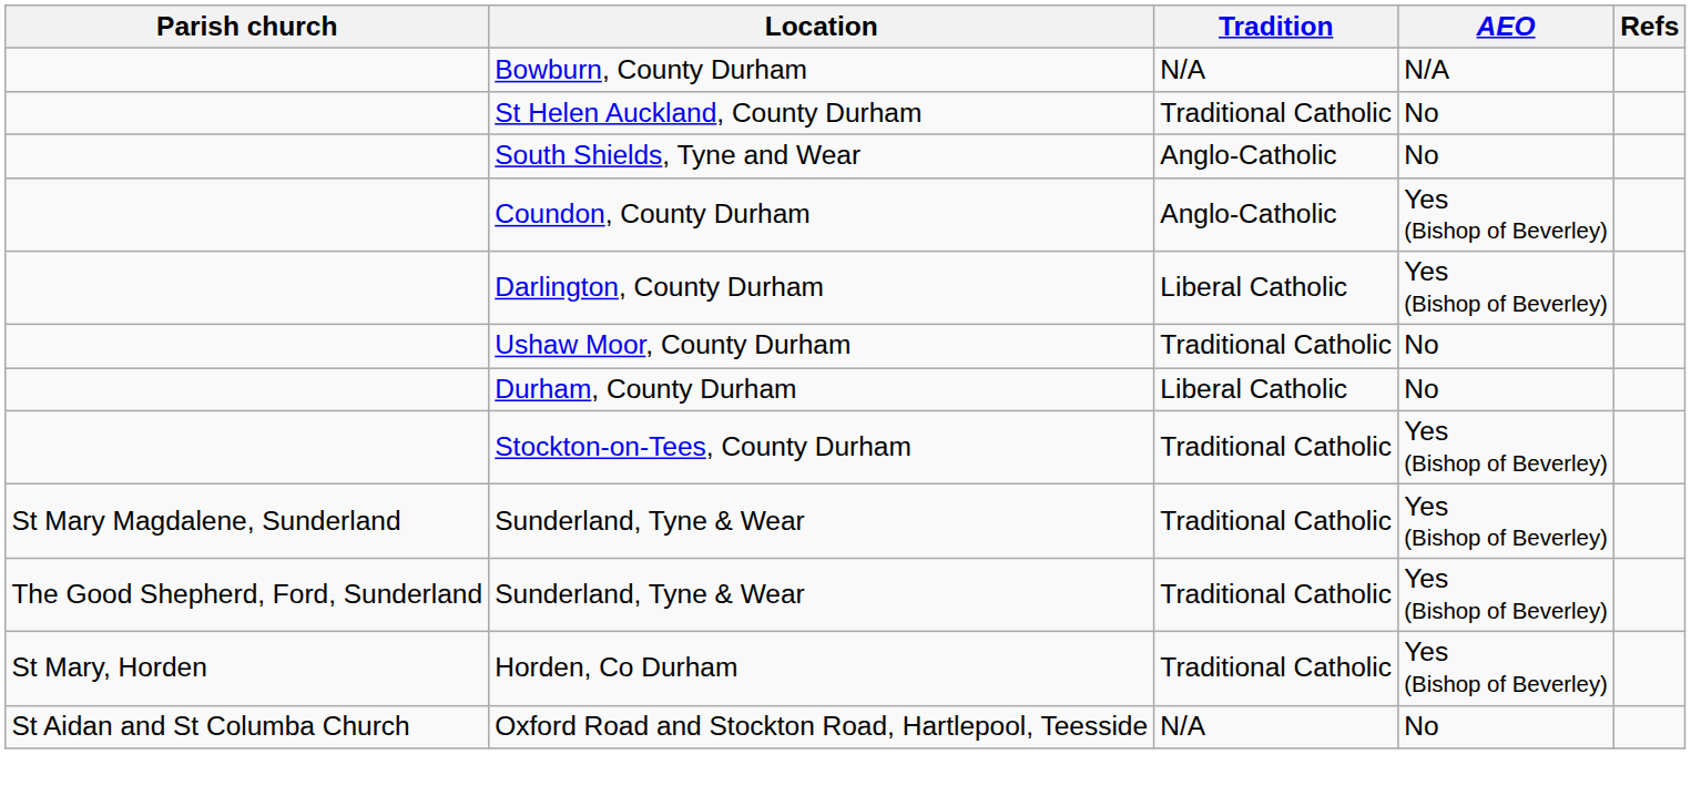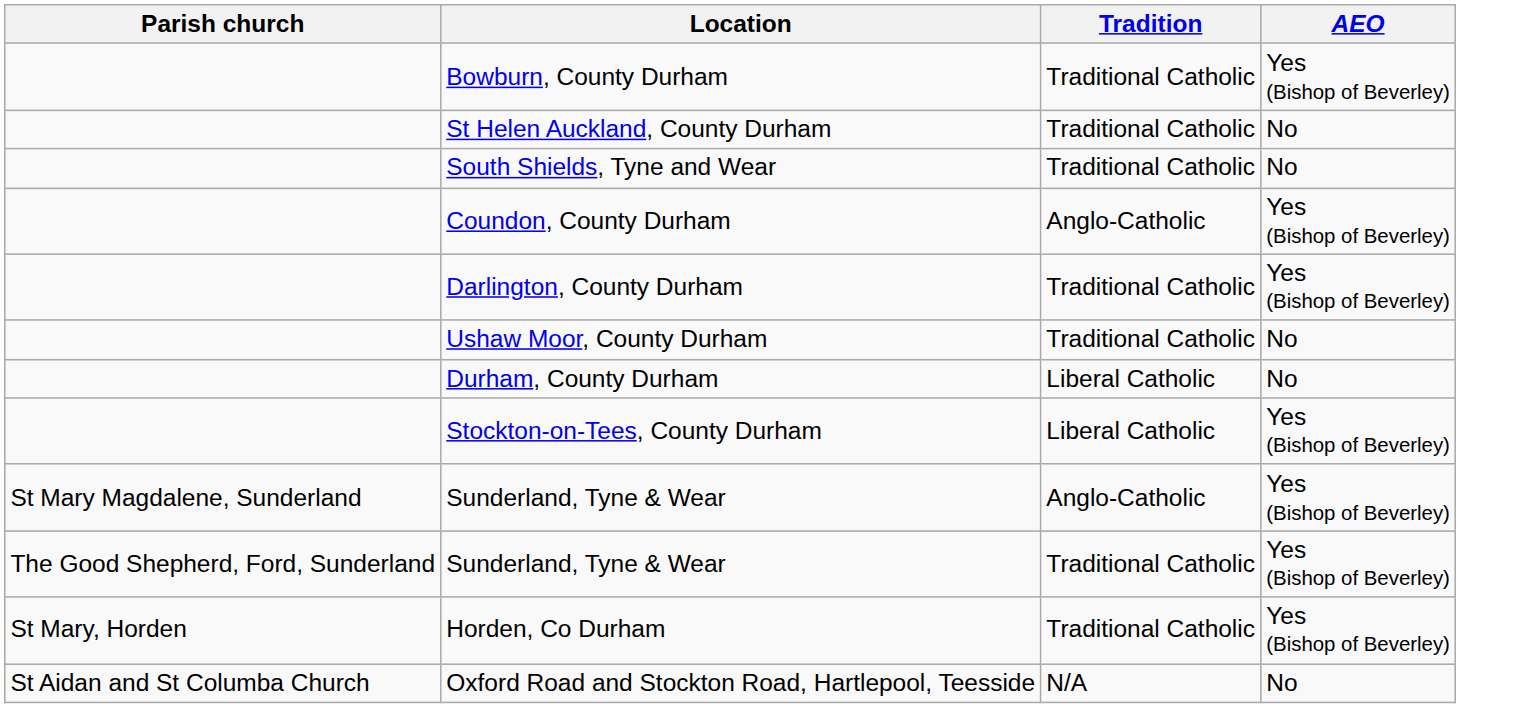- column: Refs
Bowburn, County Durham | Tradition: N/A -> Traditional Catholic
Bowburn, County Durham | AEO: N/A -> Yes (Bishop of Beverley)
South Shields, Tyne and Wear | Tradition: Anglo-Catholic -> Traditional Catholic
Darlington, County Durham | Tradition: Liberal Catholic -> Traditional Catholic
Stockton-on-Tees, County Durham | Tradition: Traditional Catholic -> Liberal Catholic
St Mary Magdalene, Sunderland / Sunderland, Tyne & Wear | Tradition: Traditional Catholic -> Anglo-Catholic
